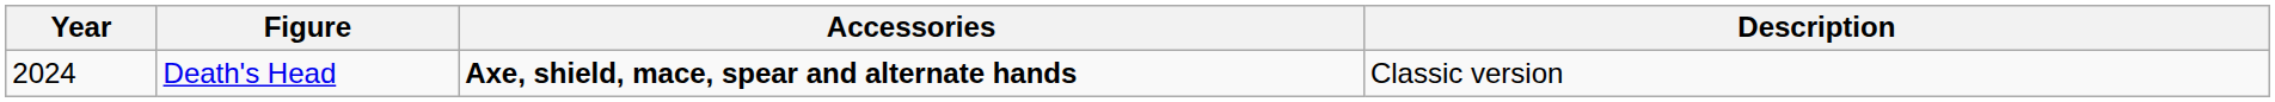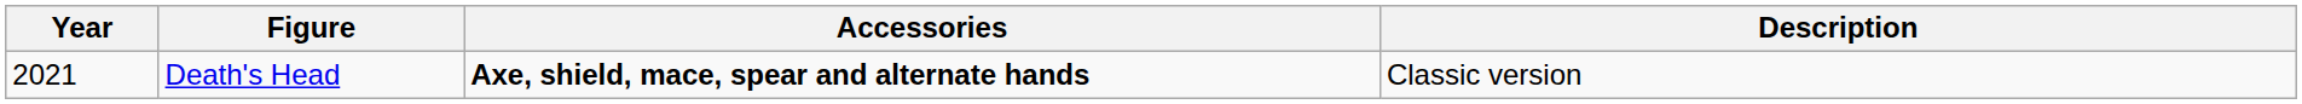Death's Head | Year: 2024 -> 2021
